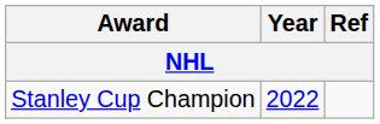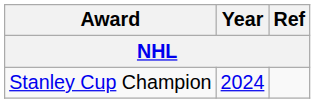Stanley Cup Champion | Year: 2022 -> 2024
